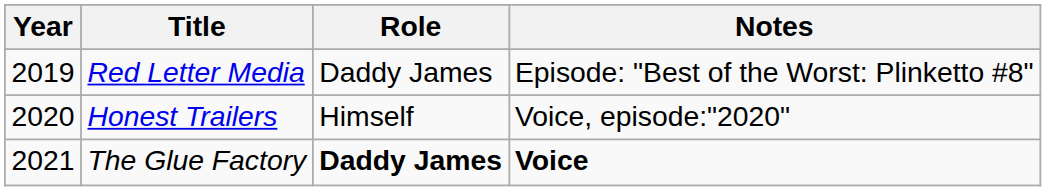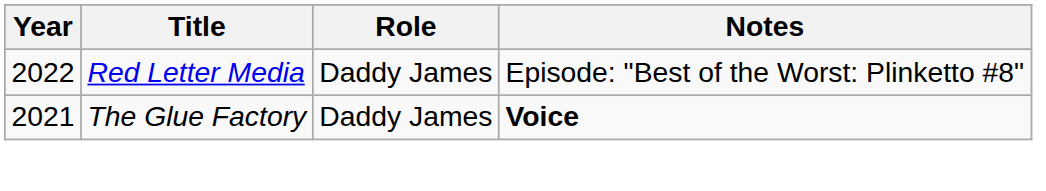Red Letter Media | Year: 2019 -> 2022
- row: 2020 | Honest Trailers | Himself | Voice, episode:"2020"
The Glue Factory | Role: bold -> normal
